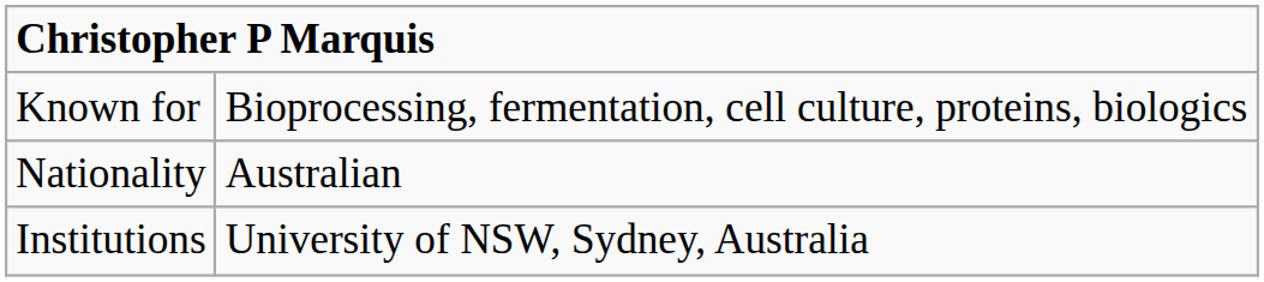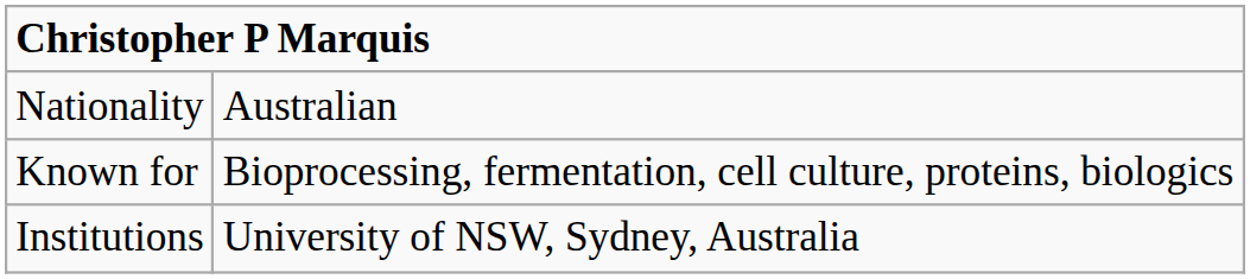rows swapped: Nationality <-> Known for
